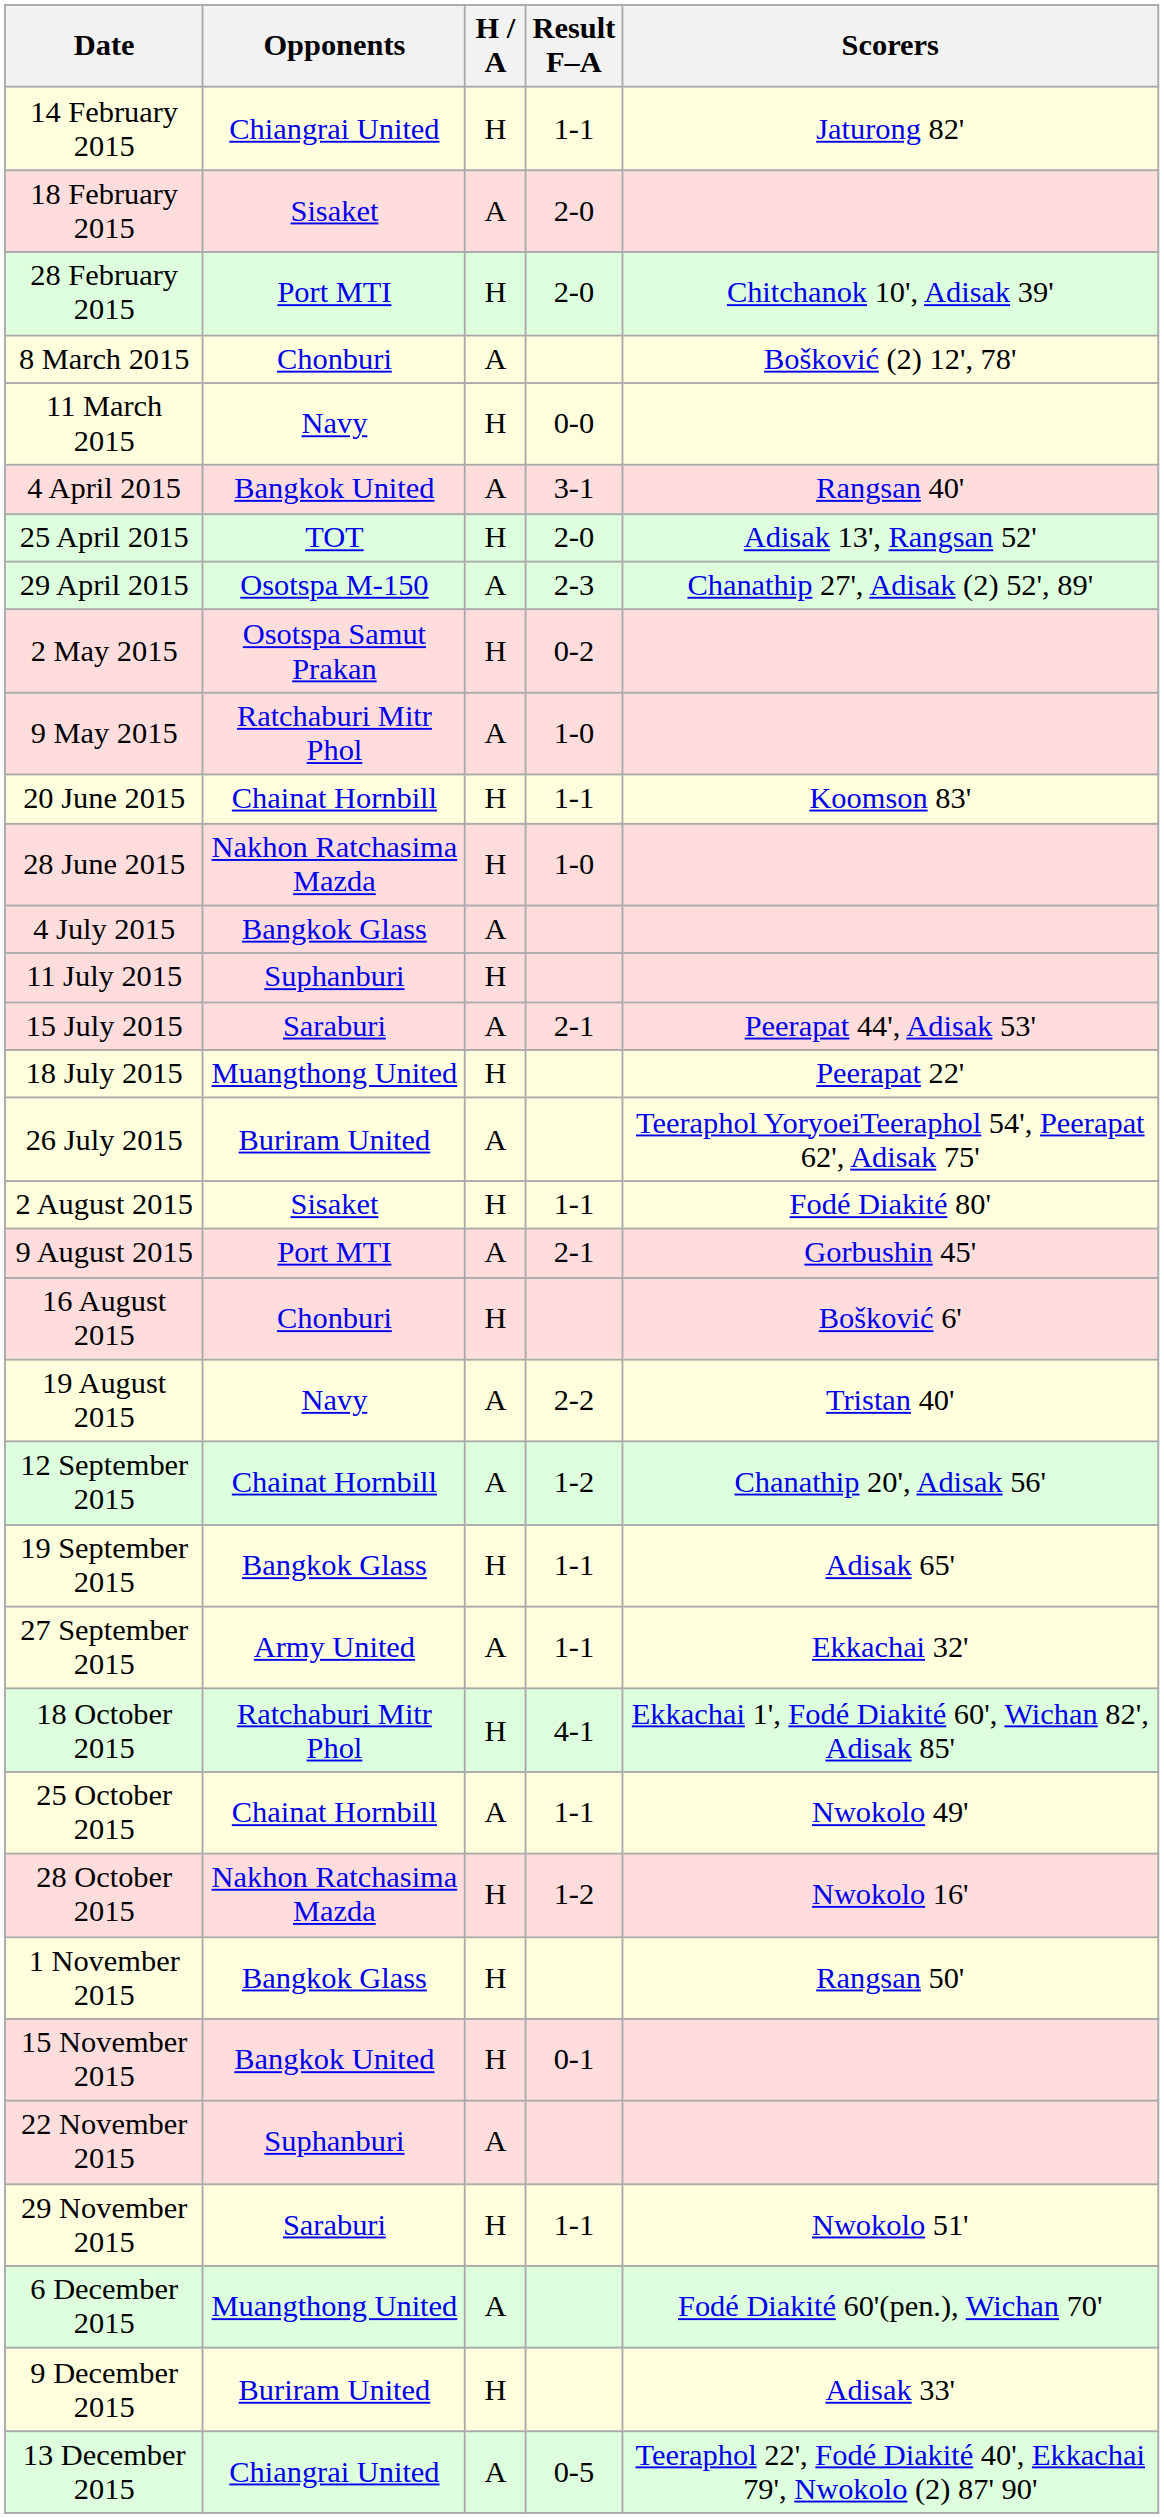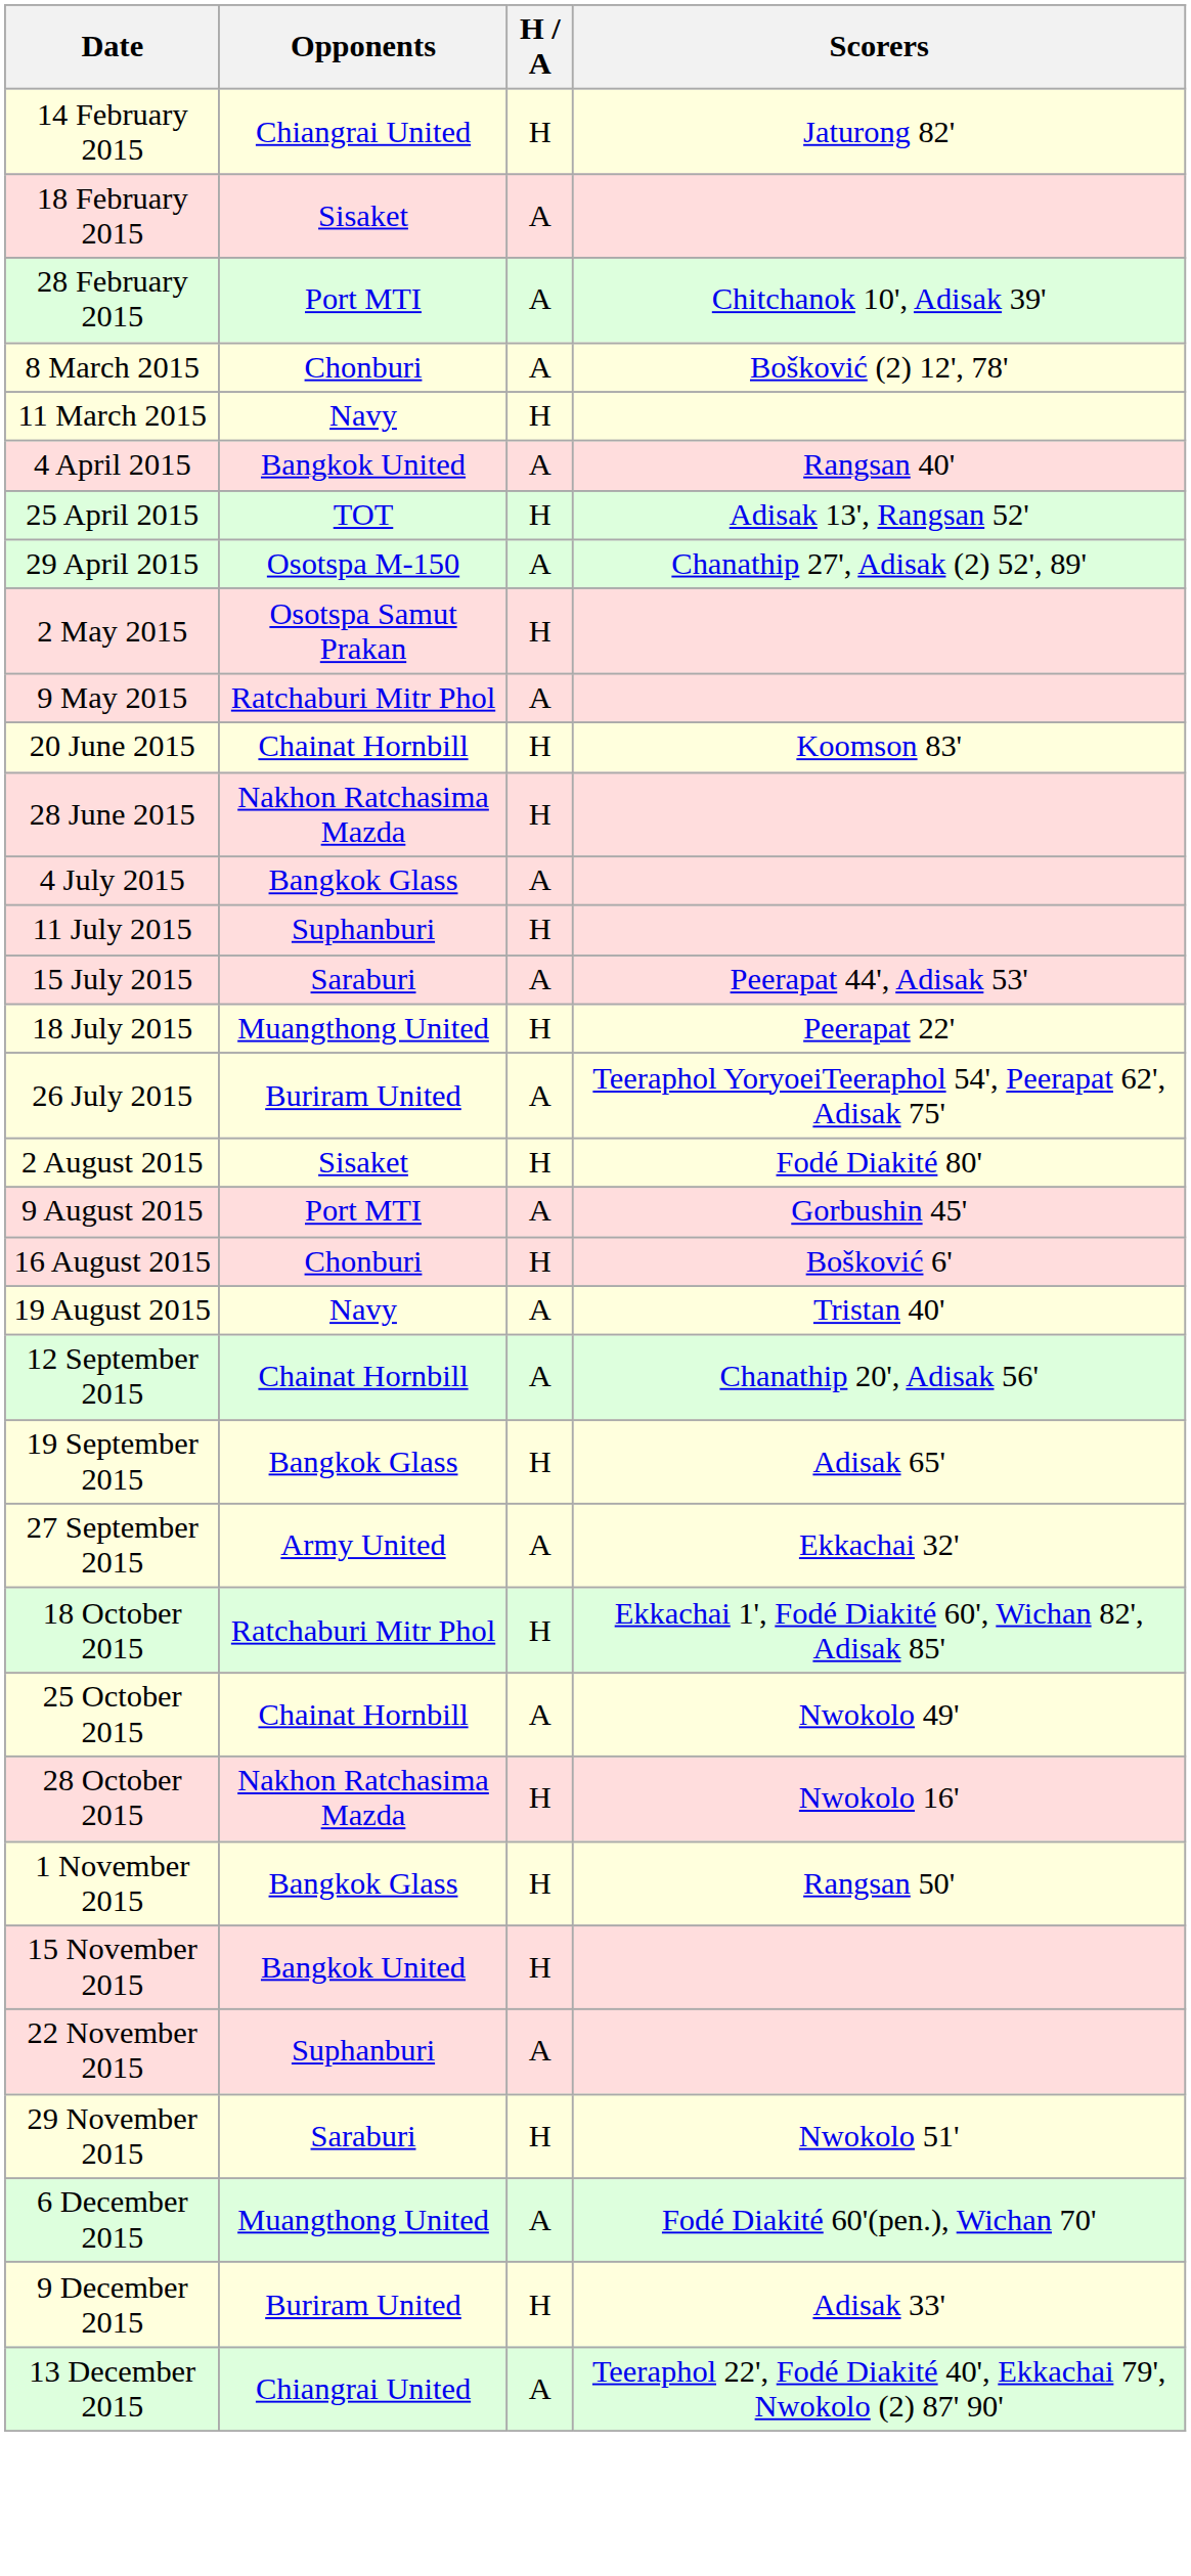- column: Result F–A | 1-1 | 2-0 | 2-0 | 0-0 | 3-1 | 2-0 | 2-3 | 0-2 | 1-0 | 1-1 | 1-0 | 2-1 | 1-1 | 2-1 | 2-2 | 1-2 | 1-1 | 1-1 | 4-1 | 1-1 | 1-2 | 0-1 | 1-1 | 0-5
28 February 2015 | H / A: H -> A
